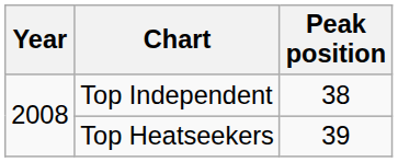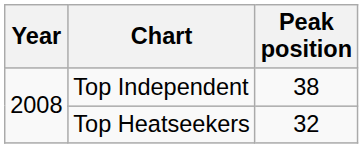Top Heatseekers | Peak position: 39 -> 32
